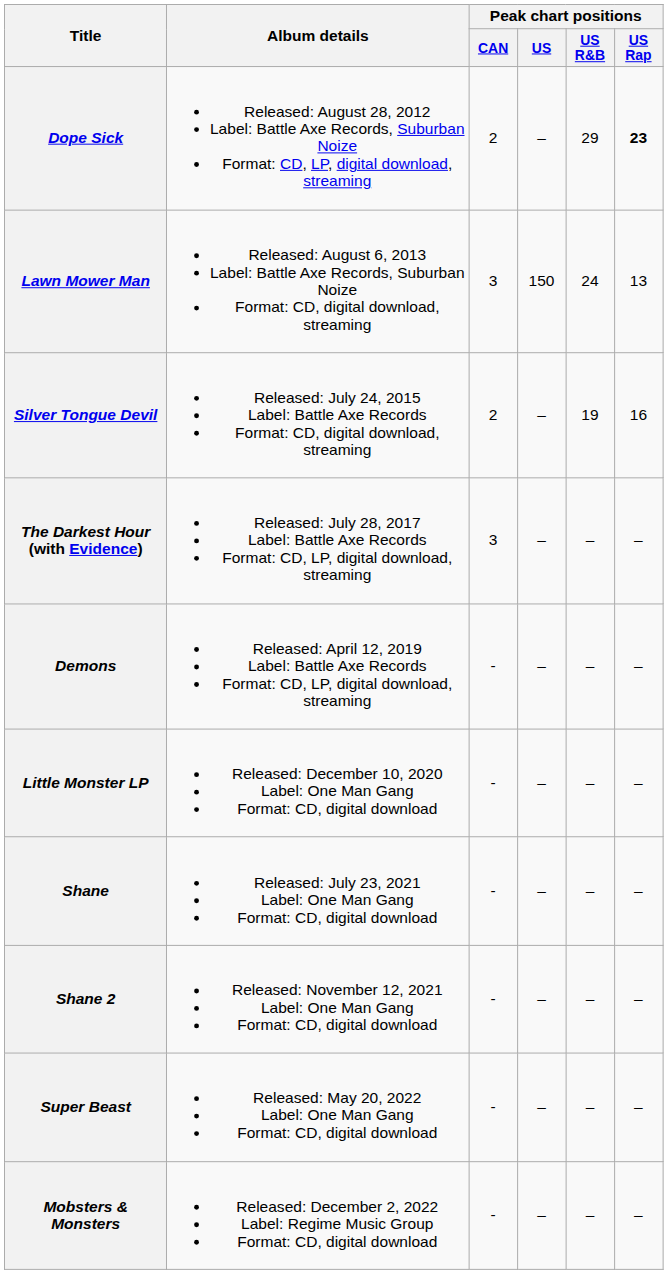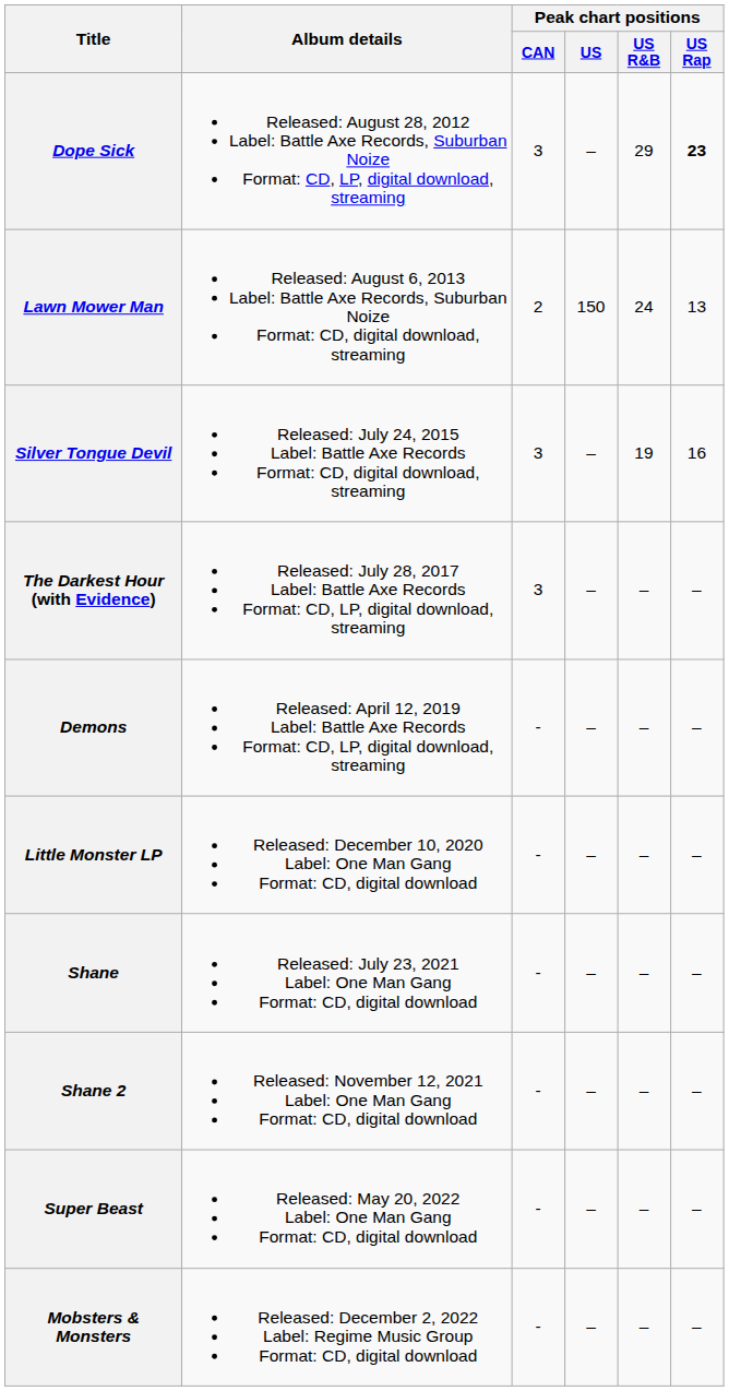Dope Sick | Peak chart positions / CAN: 2 -> 3
Lawn Mower Man | Peak chart positions / CAN: 3 -> 2
Silver Tongue Devil | Peak chart positions / CAN: 2 -> 3
